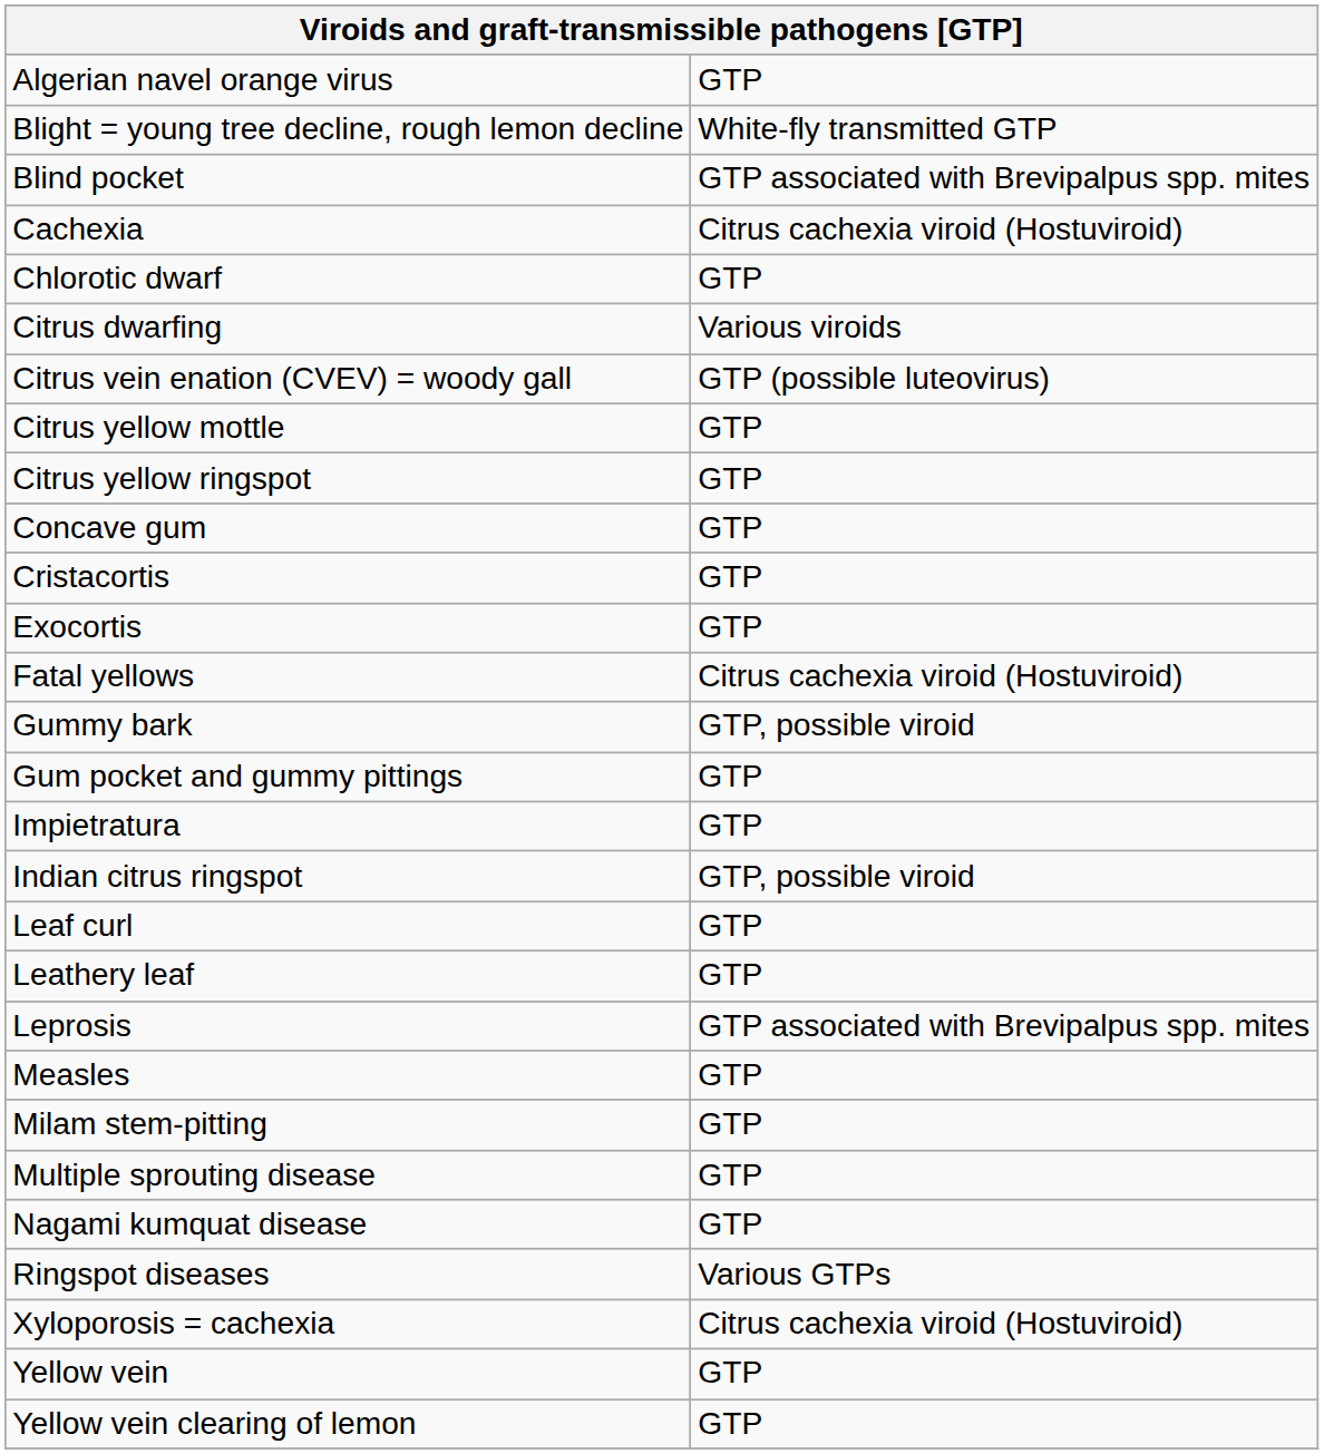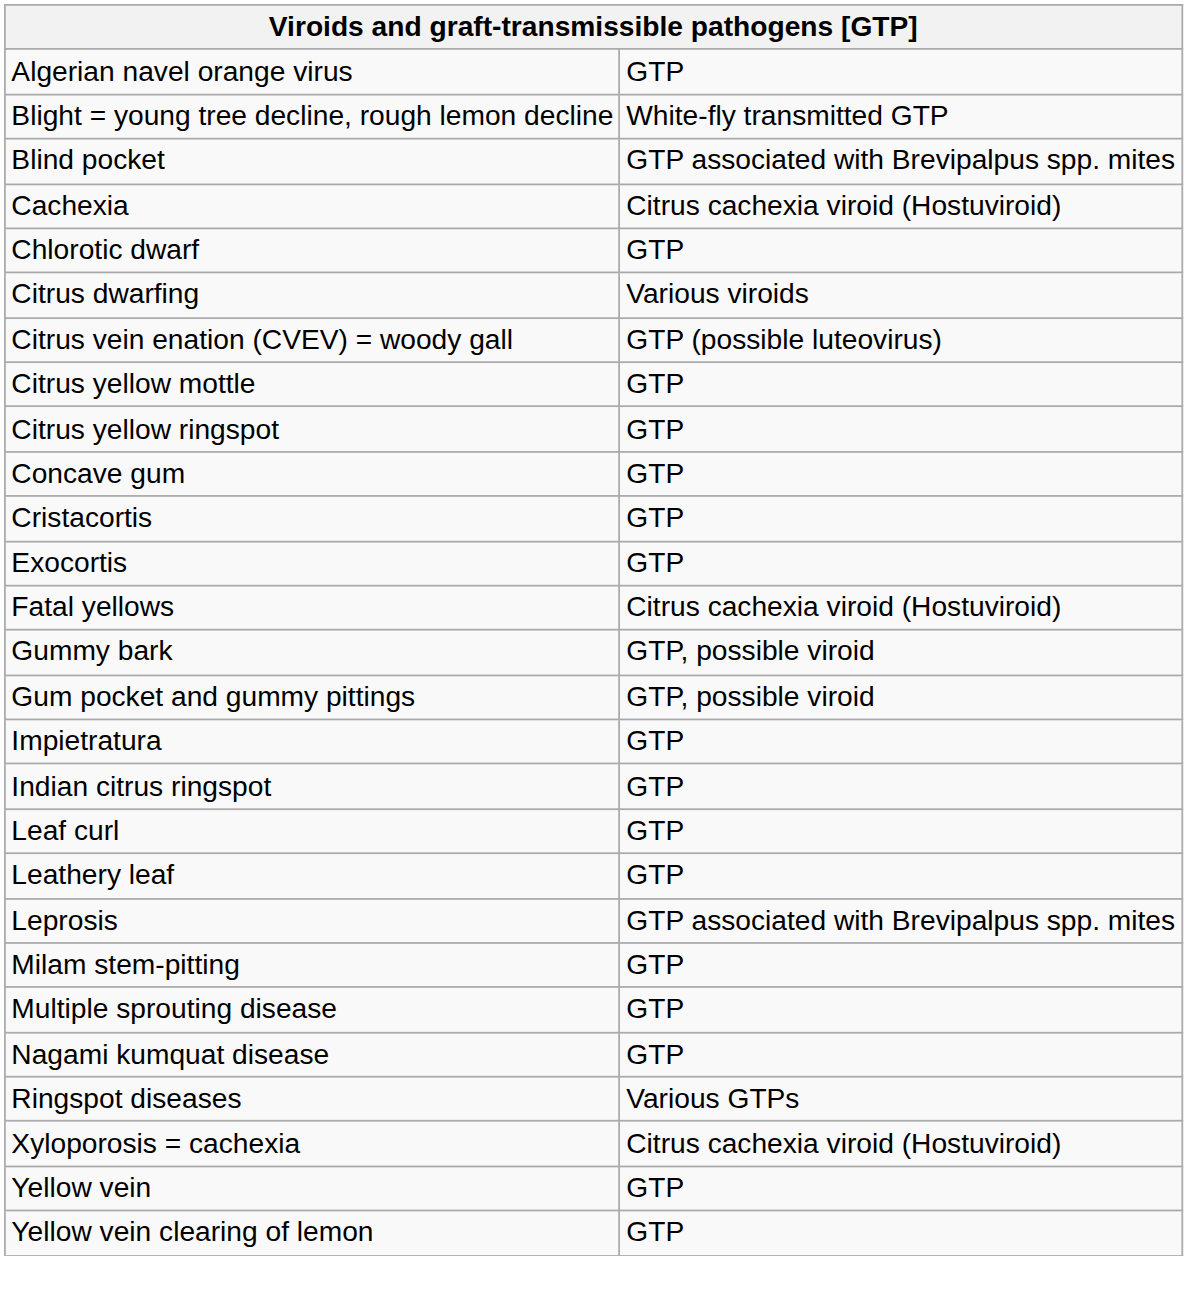Gum pocket and gummy pittings | column 2: GTP -> GTP, possible viroid
Indian citrus ringspot | column 2: GTP, possible viroid -> GTP
- row: Measles | GTP
